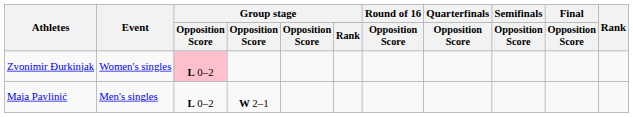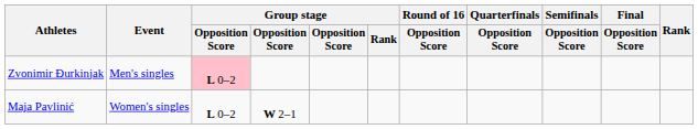Zvonimir Đurkinjak | Event: Women's singles -> Men's singles
Maja Pavlinić | Event: Men's singles -> Women's singles
